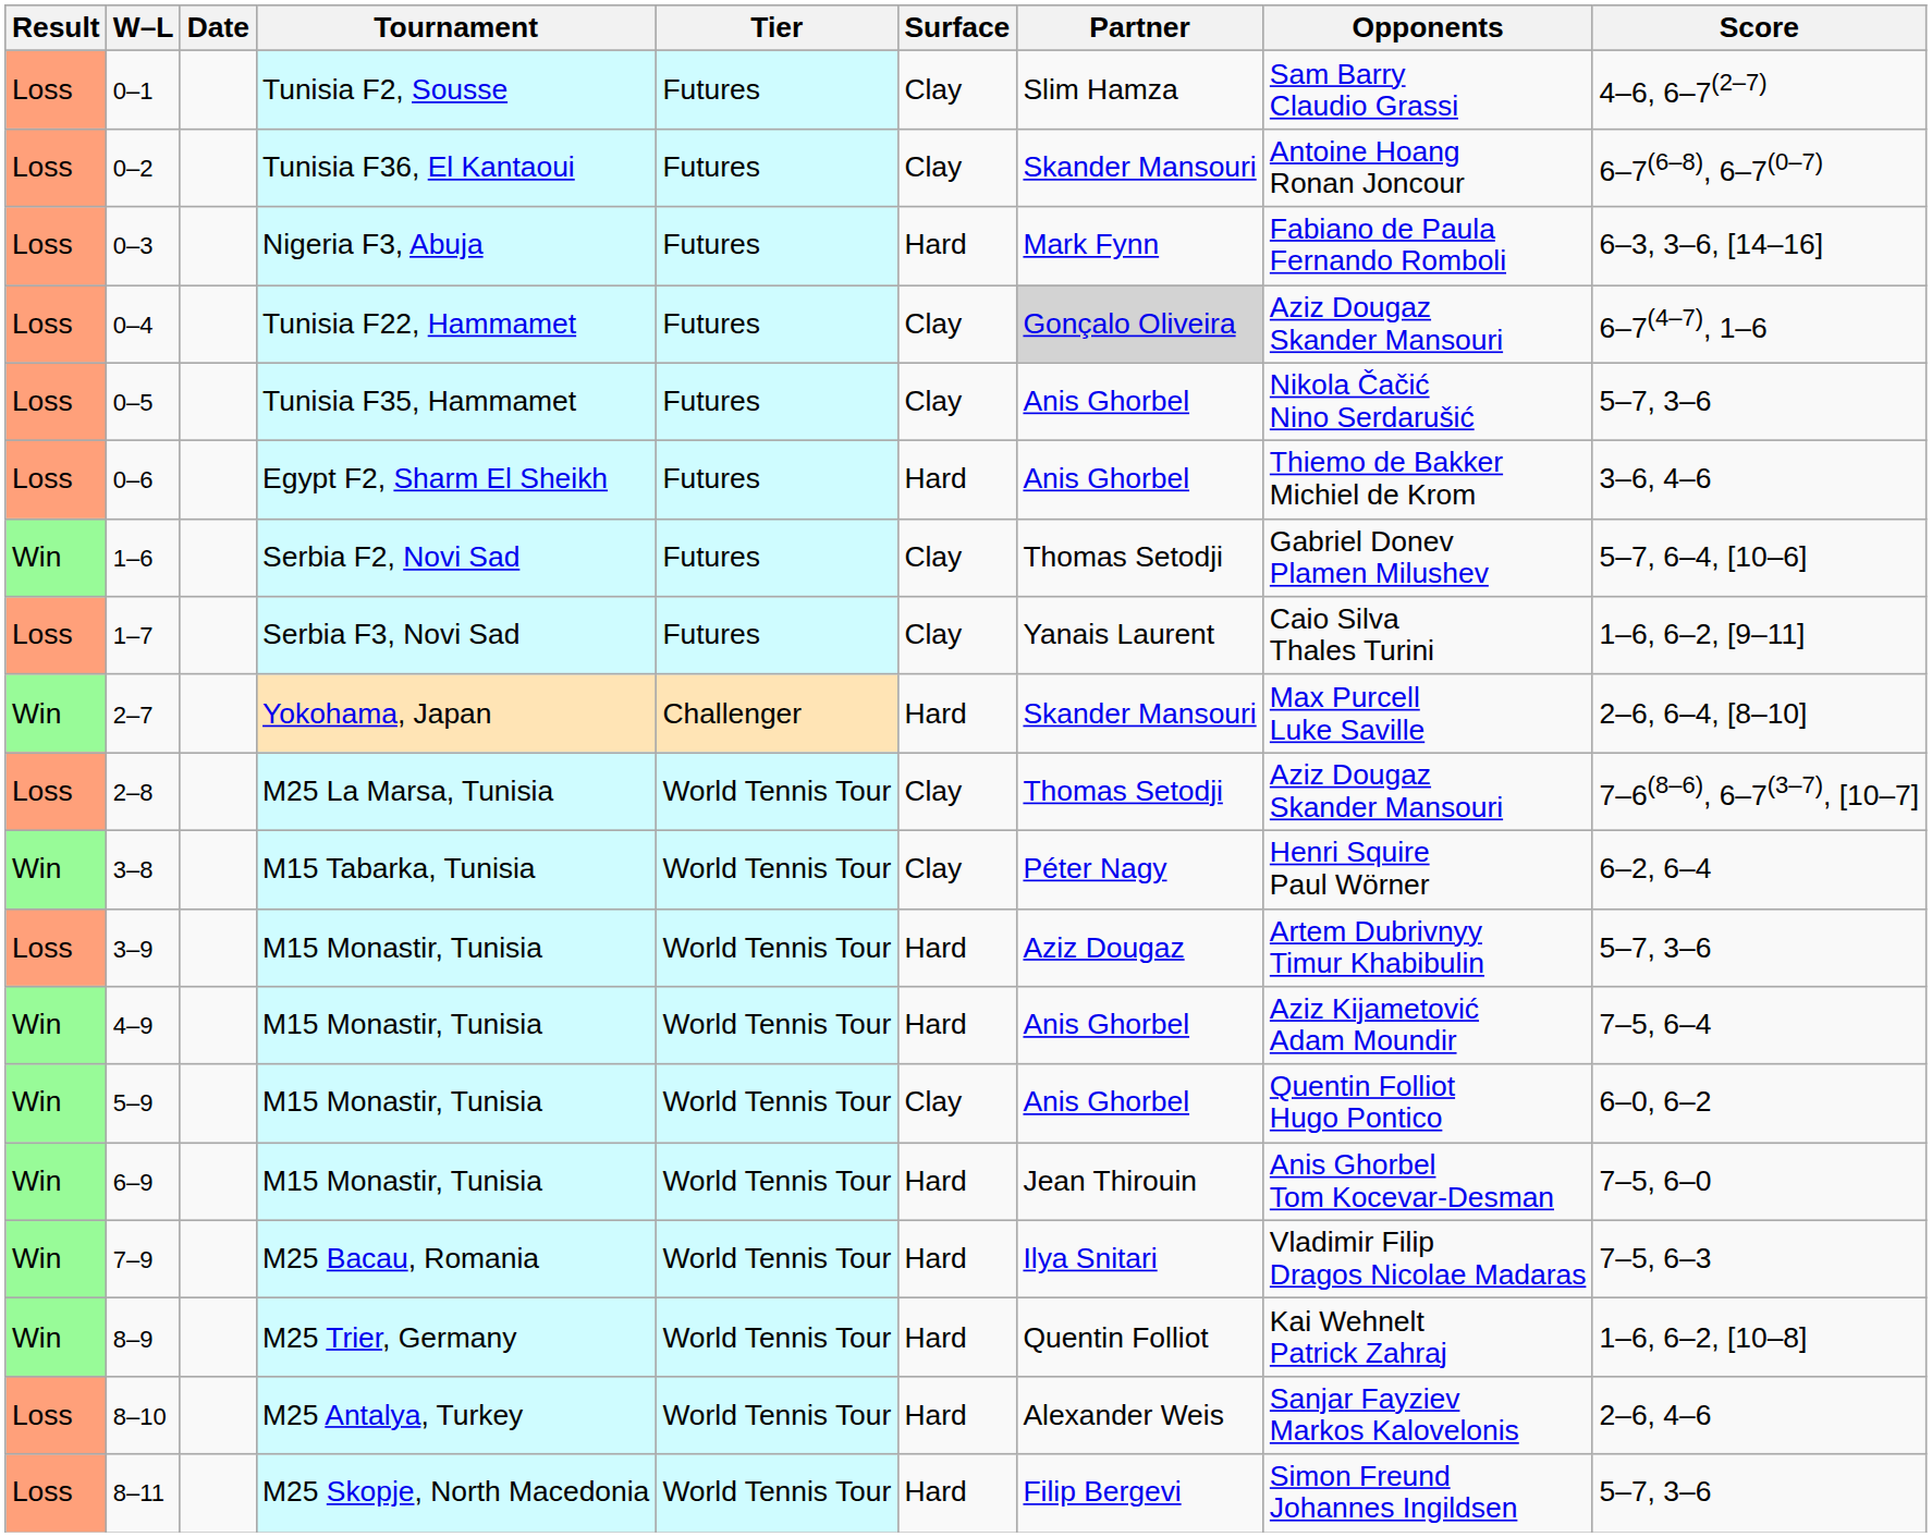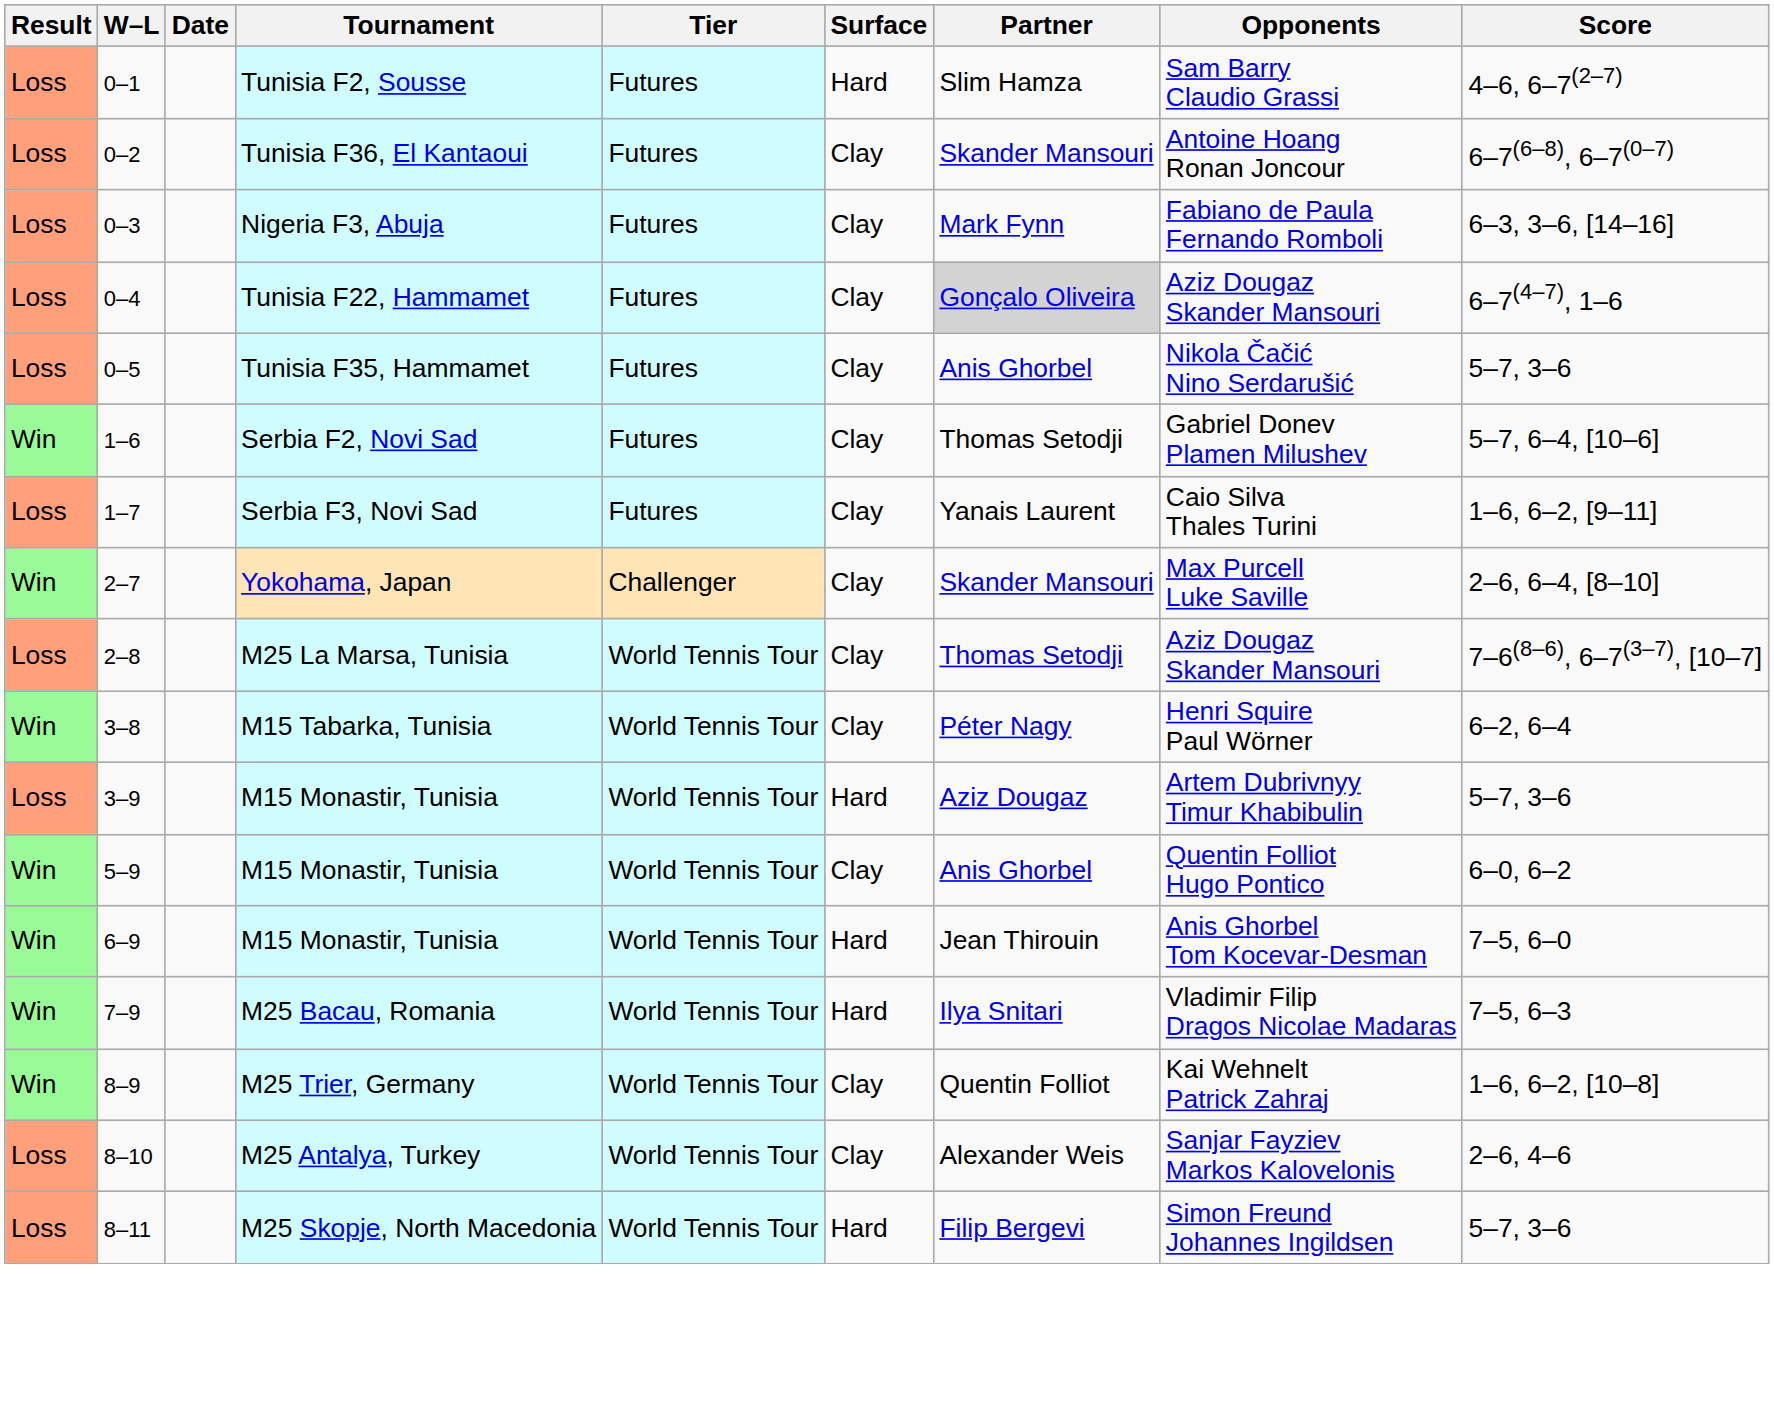0–1 | Surface: Clay -> Hard
0–3 | Surface: Hard -> Clay
- row: Loss | 0–6 | Egypt F2, Sharm El Sheikh | Futures | Hard | Anis Ghorbel | Thiemo de Bakker Michiel de Krom | 3–6, 4–6
2–7 | Surface: Hard -> Clay
- row: Win | 4–9 | M15 Monastir, Tunisia | World Tennis Tour | Hard | Anis Ghorbel | Aziz Kijametović Adam Moundir | 7–5, 6–4
8–9 | Surface: Hard -> Clay
8–10 | Surface: Hard -> Clay
